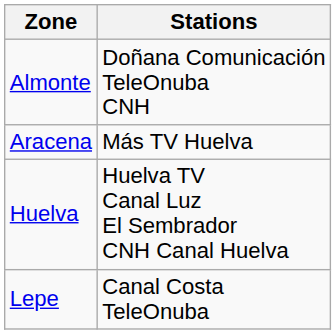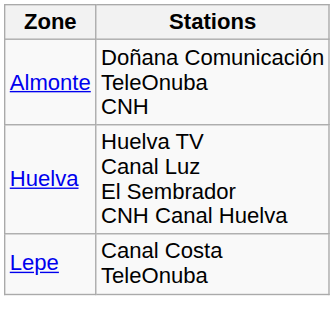- row: Aracena | Más TV Huelva
